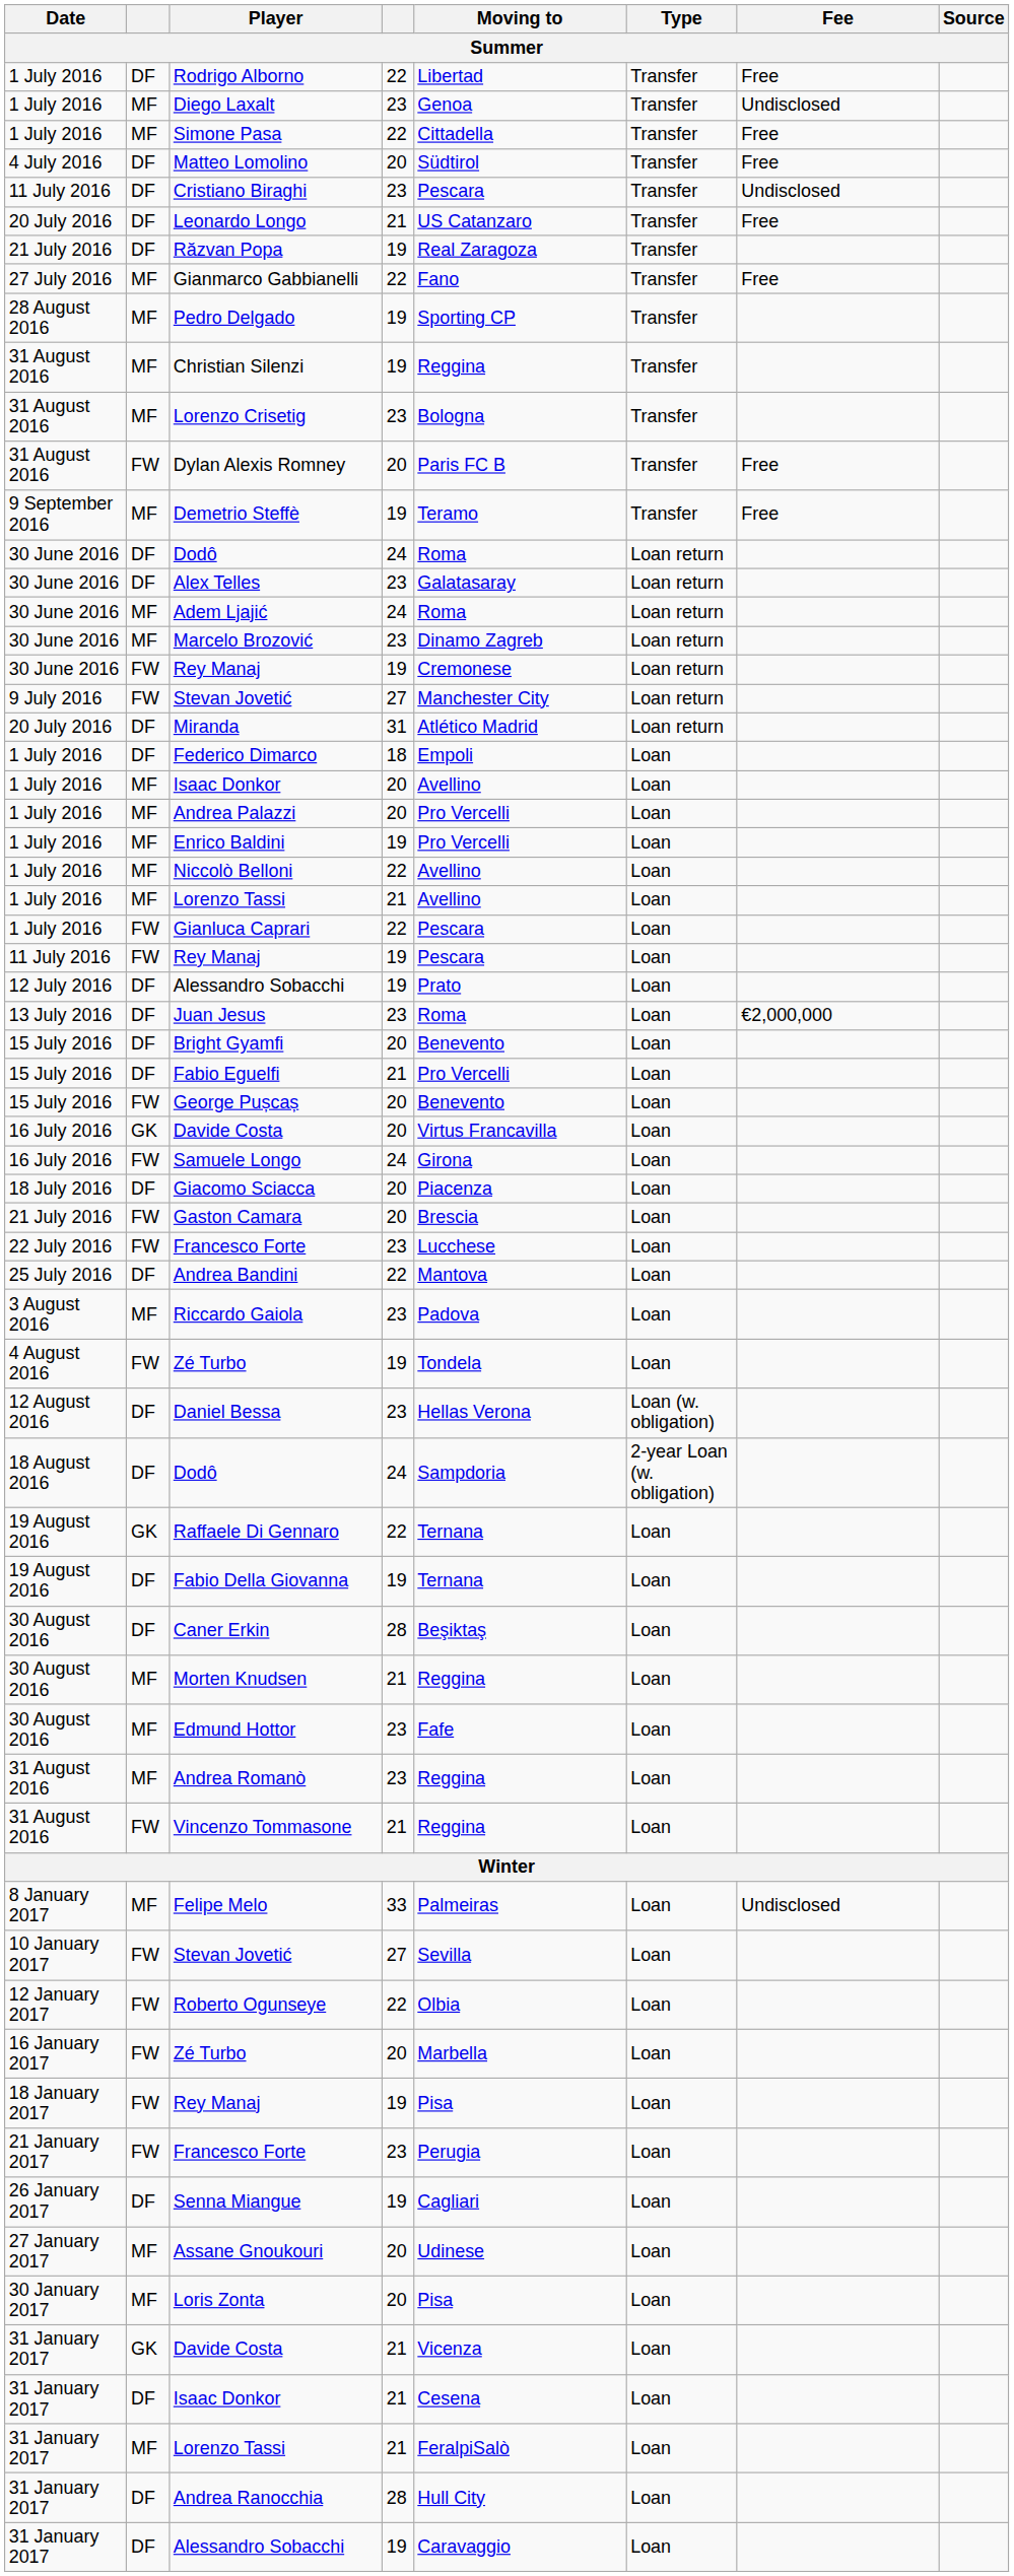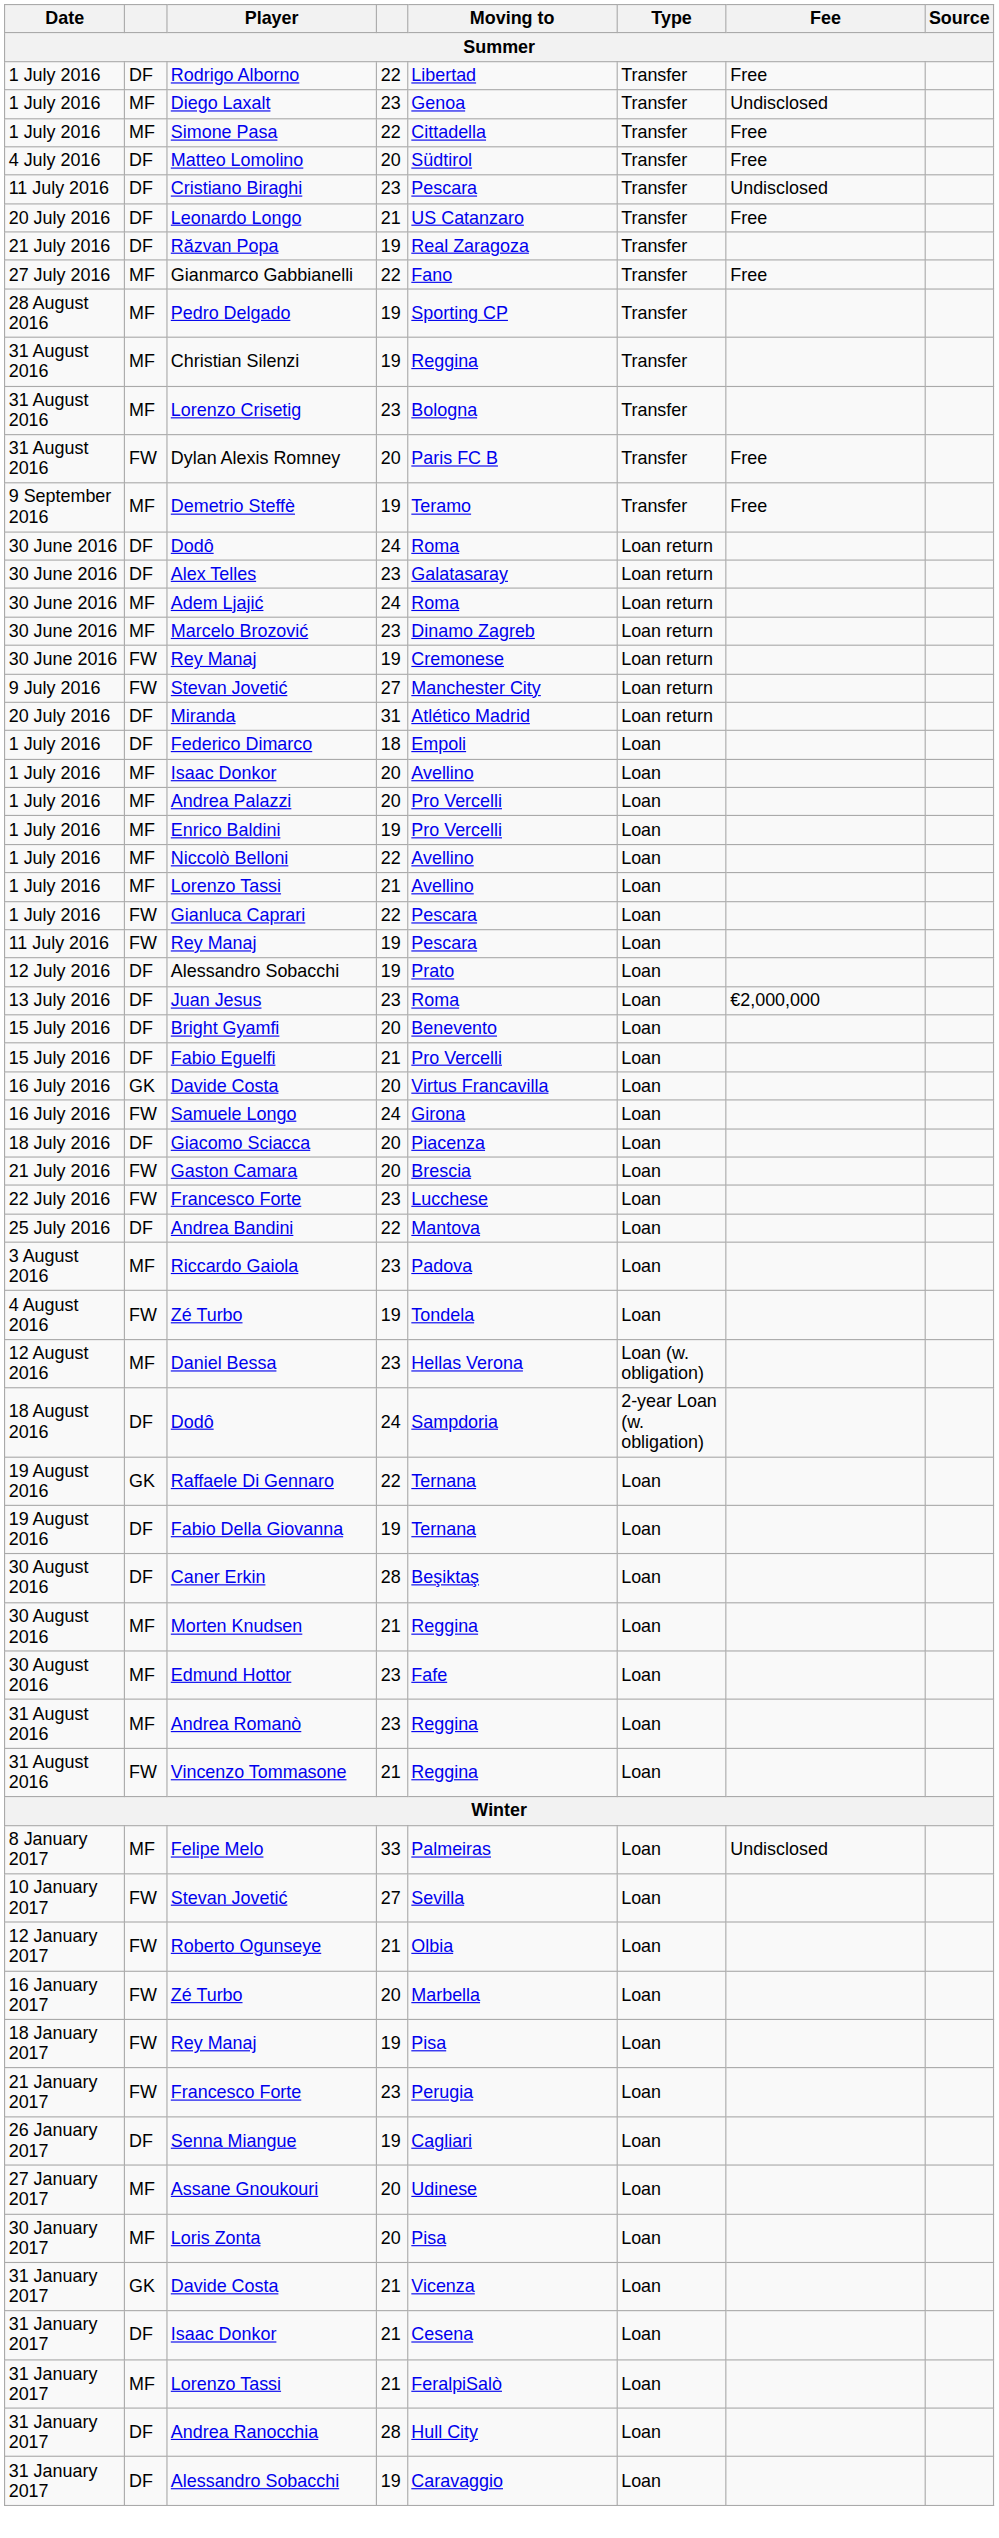- row: 15 July 2016 | FW | George Pușcaș | 20 | Benevento | Loan
Daniel Bessa | column 2: DF -> MF
Roberto Ogunseye | column 4: 22 -> 21
